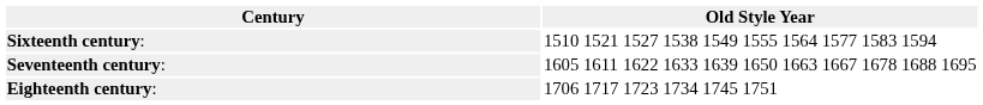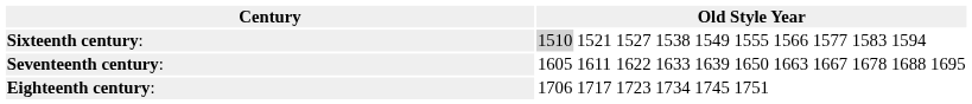Sixteenth century: | column 2: no background -> lightgrey background
Sixteenth century: | column 8: 1564 -> 1566
